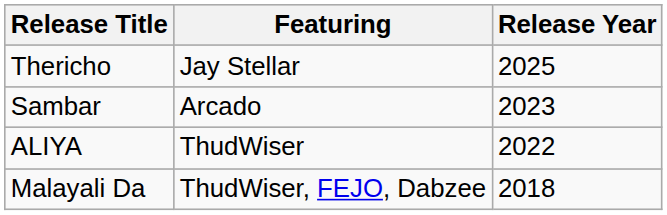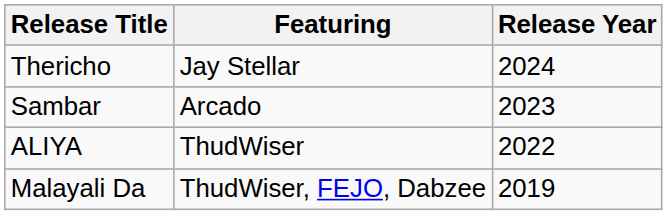Thericho | Release Year: 2025 -> 2024
Malayali Da | Release Year: 2018 -> 2019
